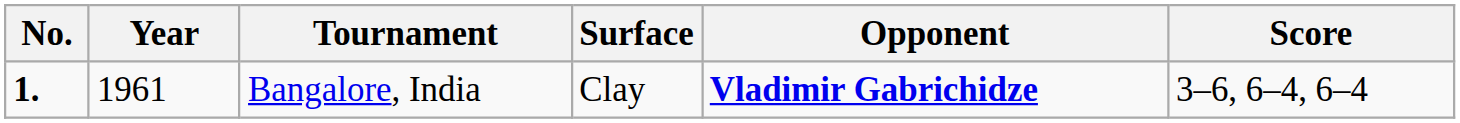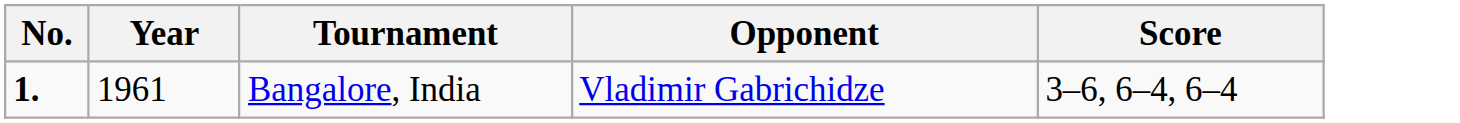- column: Surface | Clay
Bangalore, India | Opponent: bold -> normal
